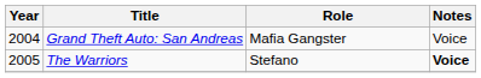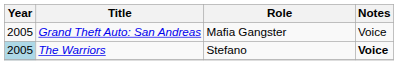Grand Theft Auto: San Andreas | Year: 2004 -> 2005
The Warriors | Year: no background -> lightblue background
